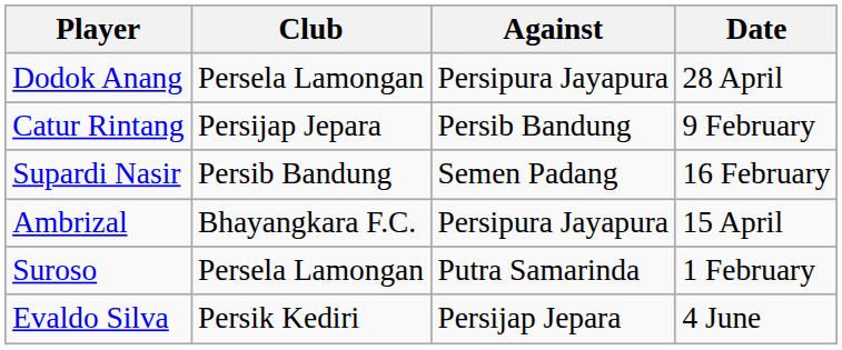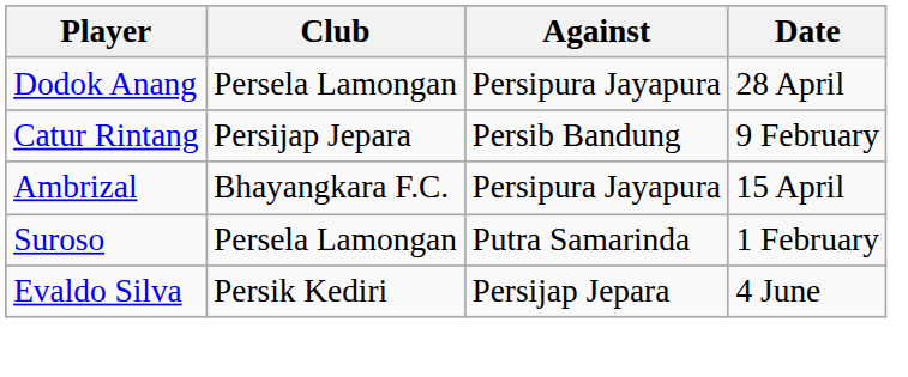- row: Supardi Nasir | Persib Bandung | Semen Padang | 16 February
